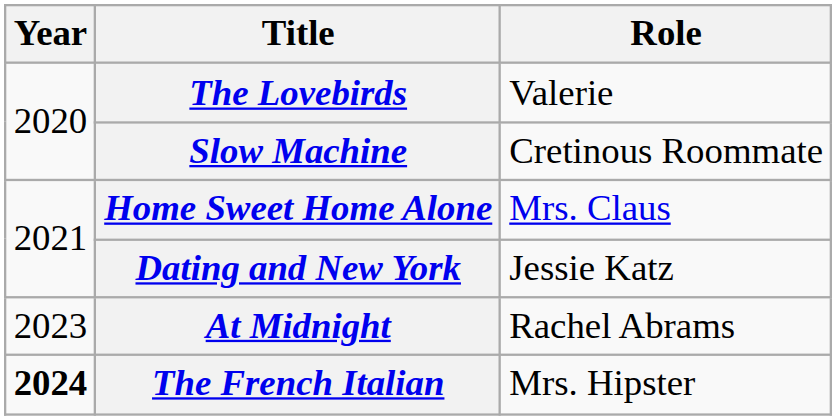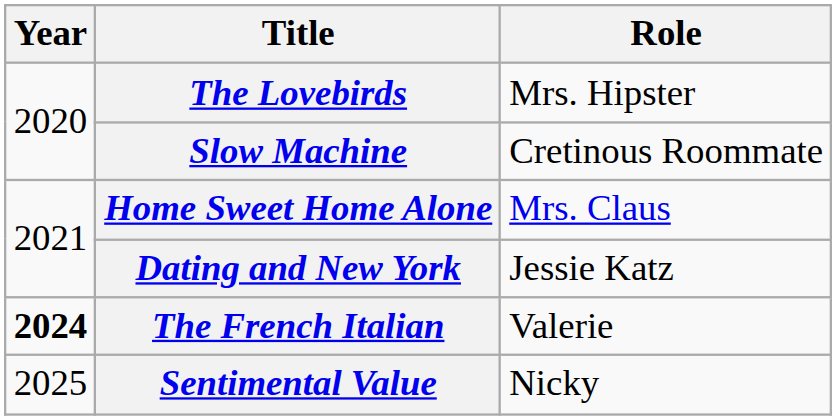The Lovebirds | Role: Valerie -> Mrs. Hipster
- row: 2023 | At Midnight | Rachel Abrams
The French Italian | Role: Mrs. Hipster -> Valerie
+ row: 2025 | Sentimental Value | Nicky
